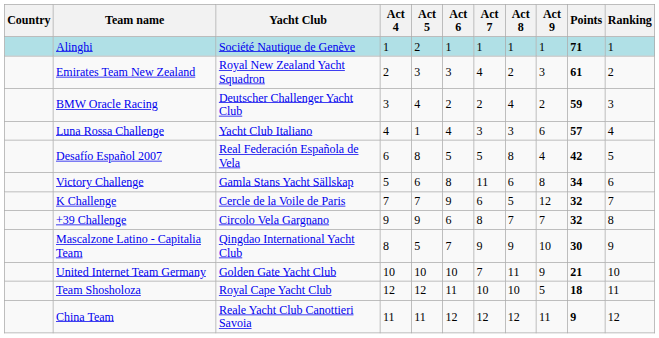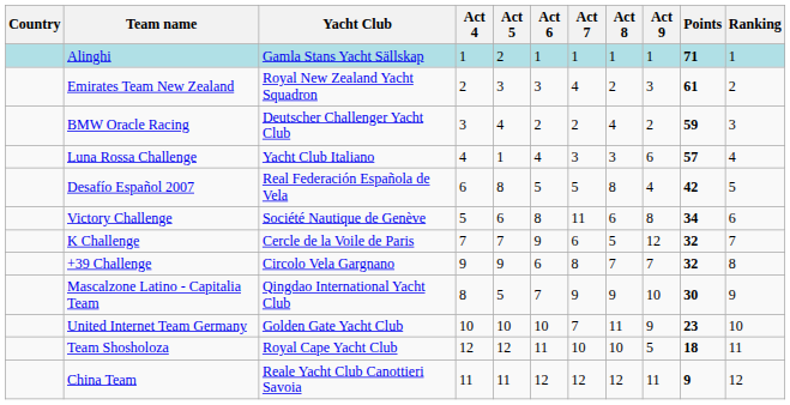Alinghi | Yacht Club: Société Nautique de Genève -> Gamla Stans Yacht Sällskap
Victory Challenge | Yacht Club: Gamla Stans Yacht Sällskap -> Société Nautique de Genève
United Internet Team Germany | Points: 21 -> 23
